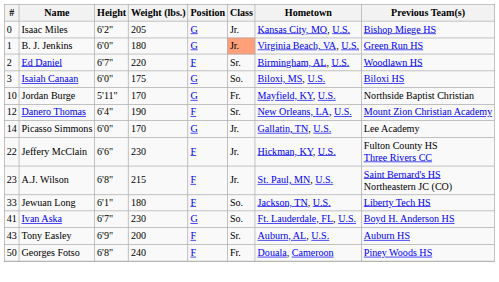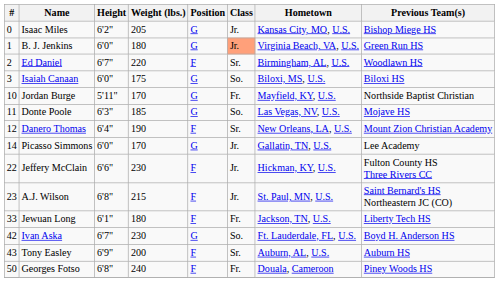+ row: 11 | Donte Poole | 6'3" | 185 | G | So. | Las Vegas, NV, U.S. | Mojave HS
Jewuan Long | Class: So. -> Fr.
Ivan Aska | #: 41 -> 42
